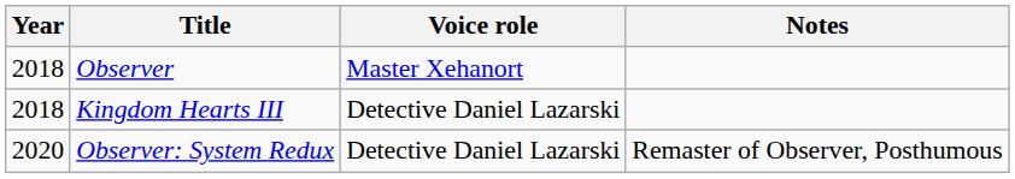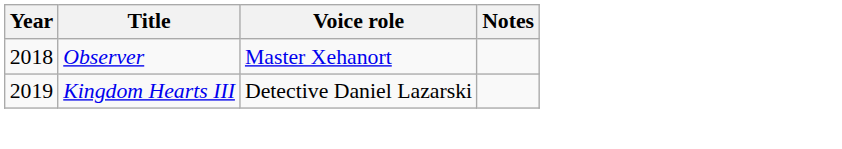Kingdom Hearts III | Year: 2018 -> 2019
- row: 2020 | Observer: System Redux | Detective Daniel Lazarski | Remaster of Observer, Posthumous
